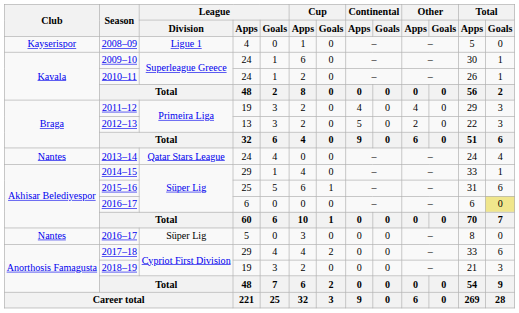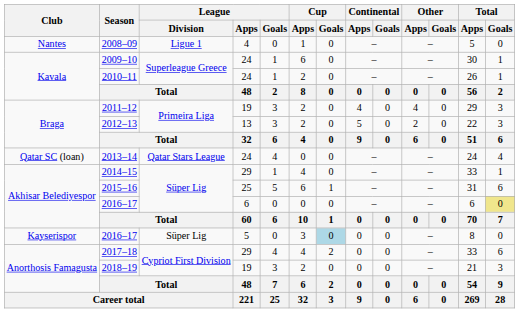2008–09 | Club: Kayserispor -> Nantes
2013–14 | Club: Nantes -> Qatar SC (loan)
2016–17 / 5 | Club: Nantes -> Kayserispor
2016–17 / 5 | Cup / Goals: no background -> lightblue background
